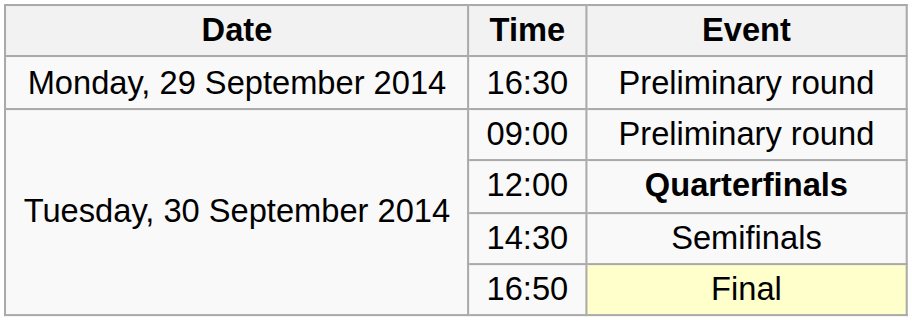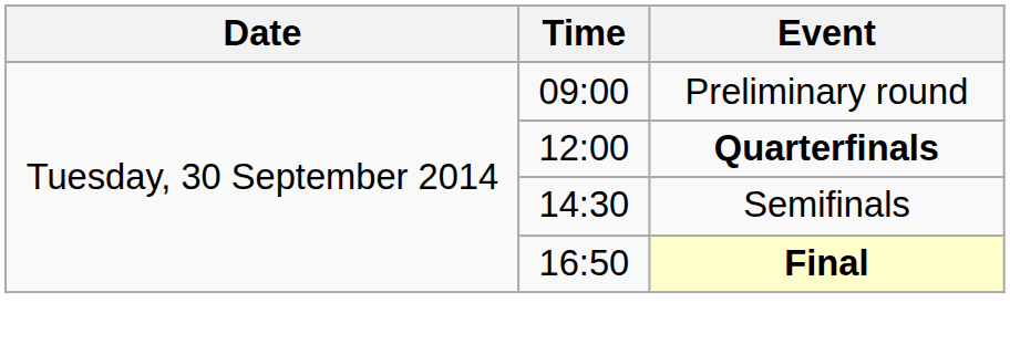- row: Monday, 29 September 2014 | 16:30 | Preliminary round
16:50 | Event: normal -> bold
